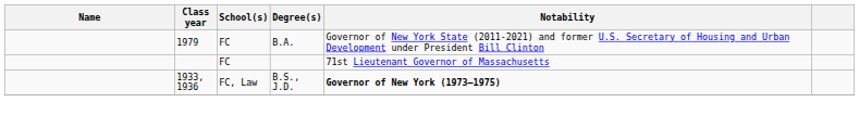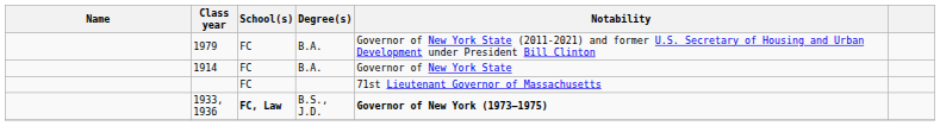+ row: 1914 | FC | B.A. | Governor of New York State
1933, 1936 | School(s): normal -> bold
